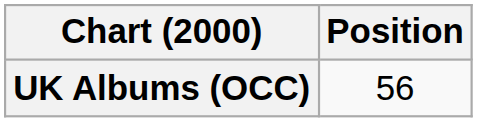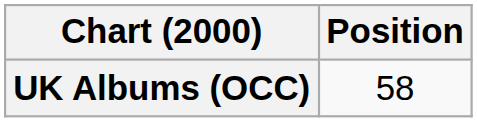UK Albums (OCC) | Position: 56 -> 58
